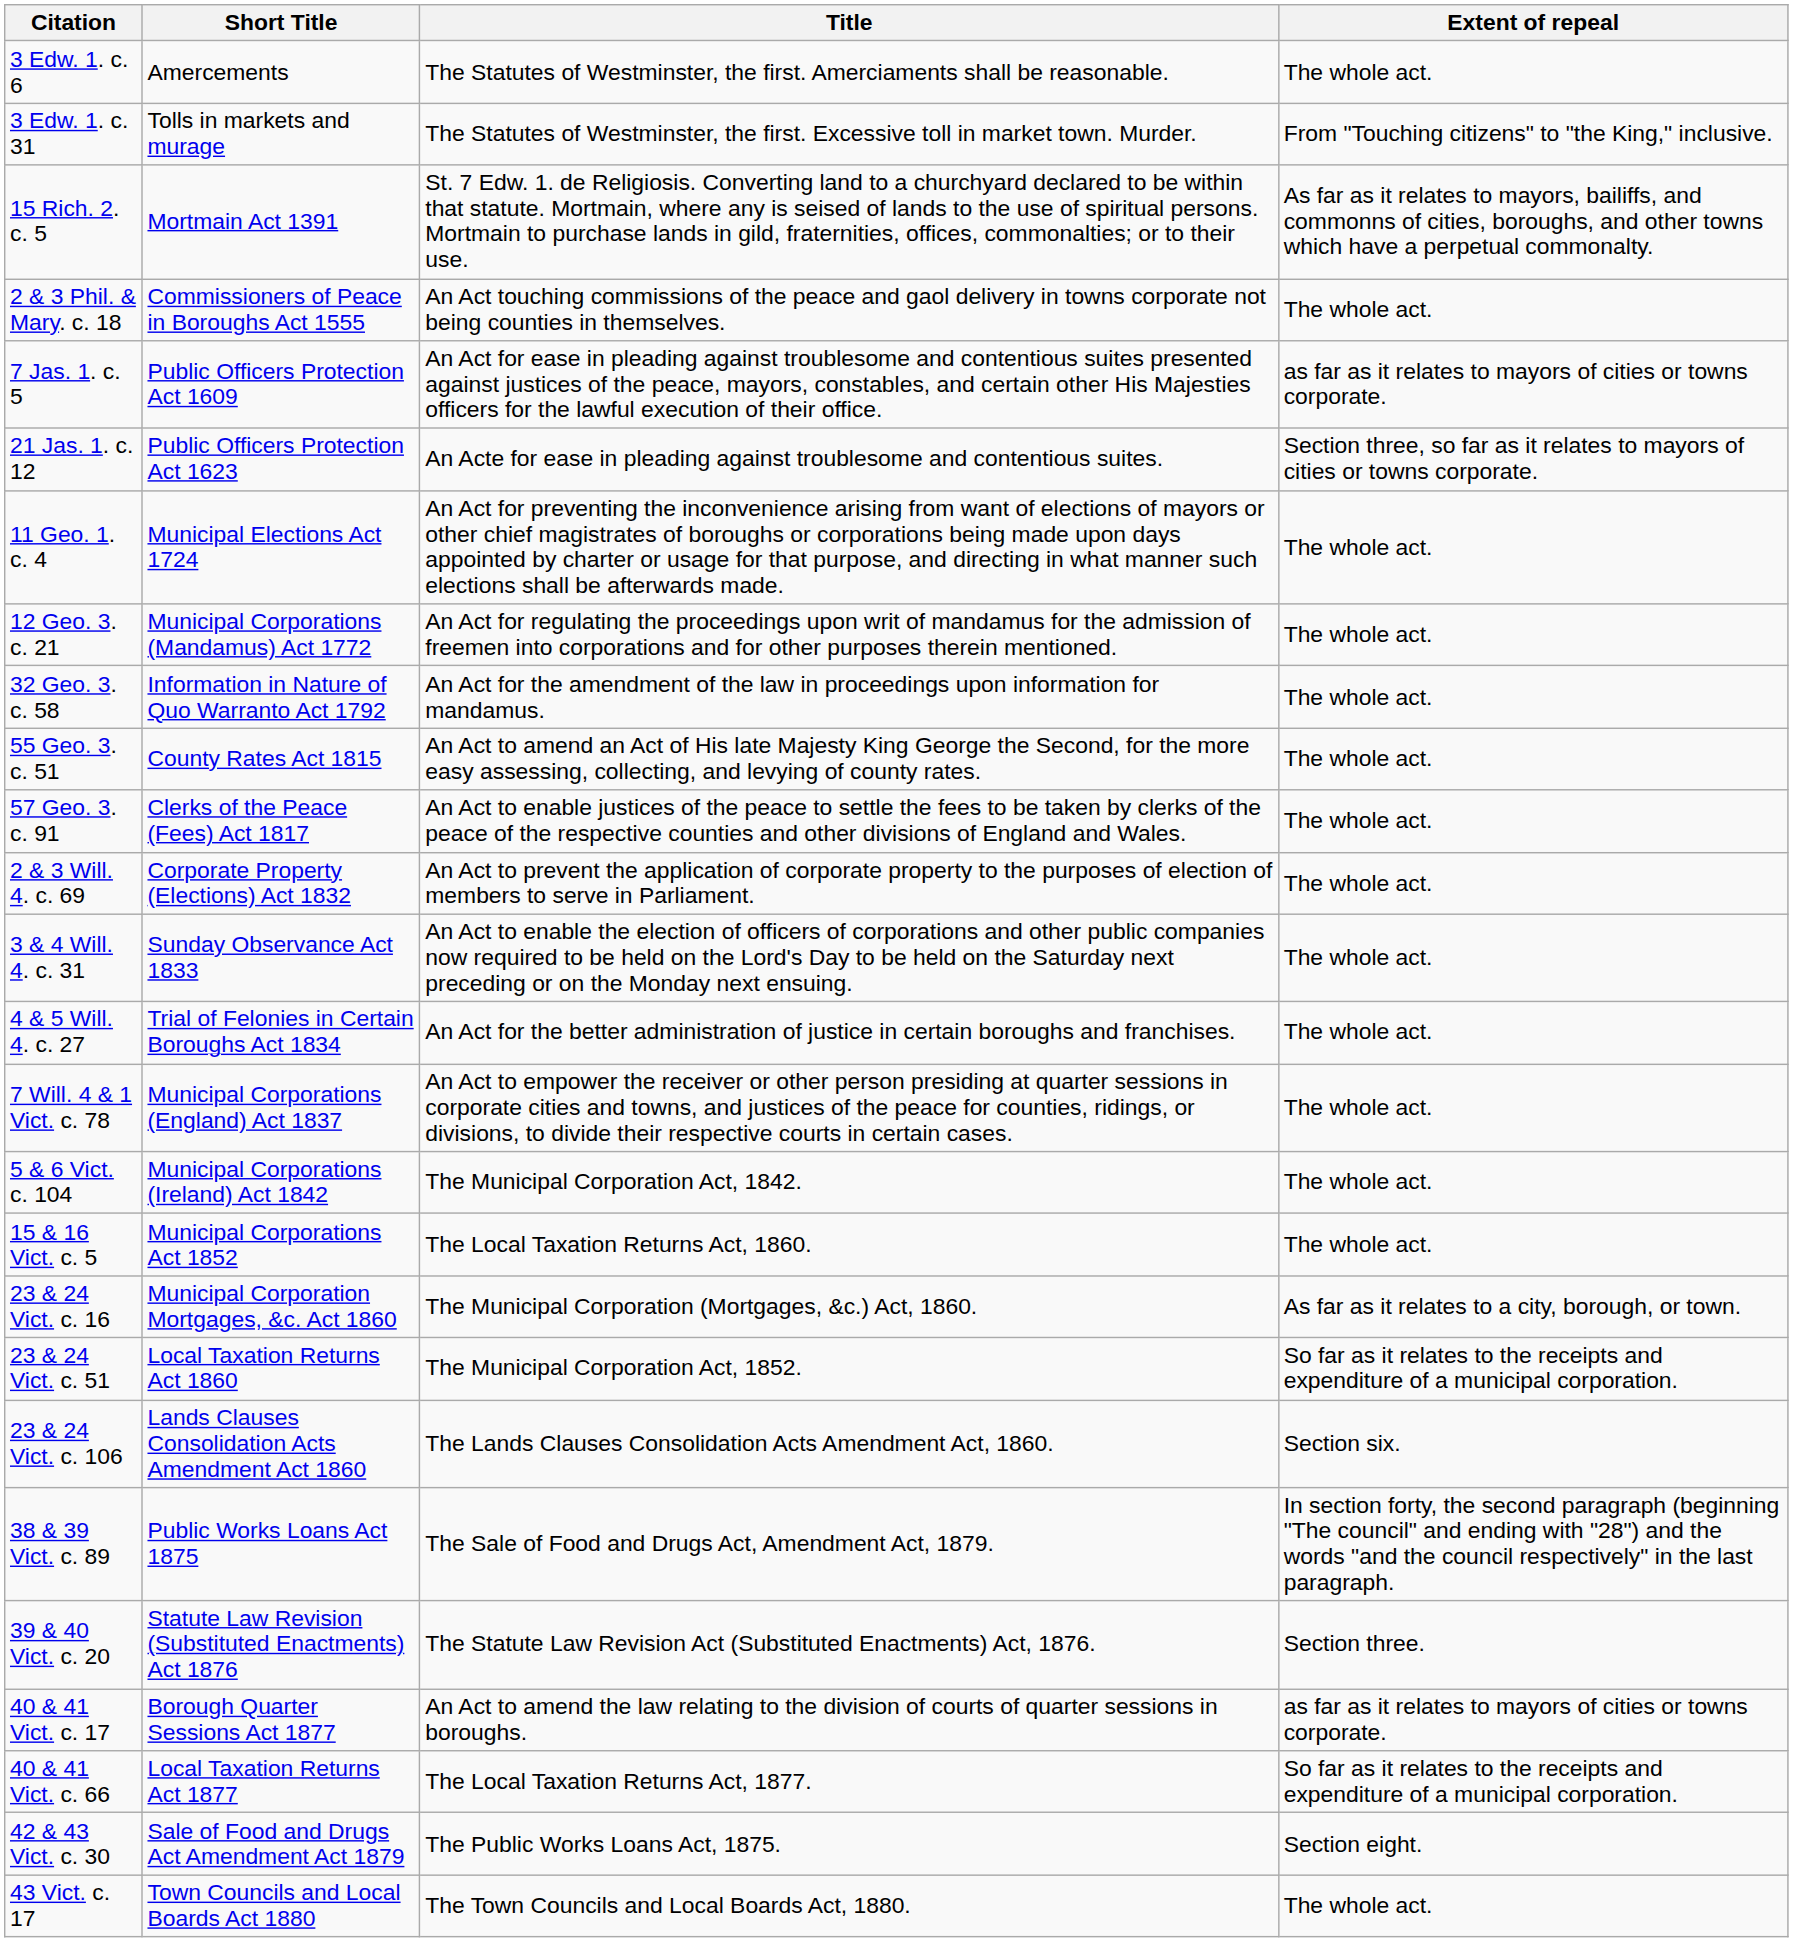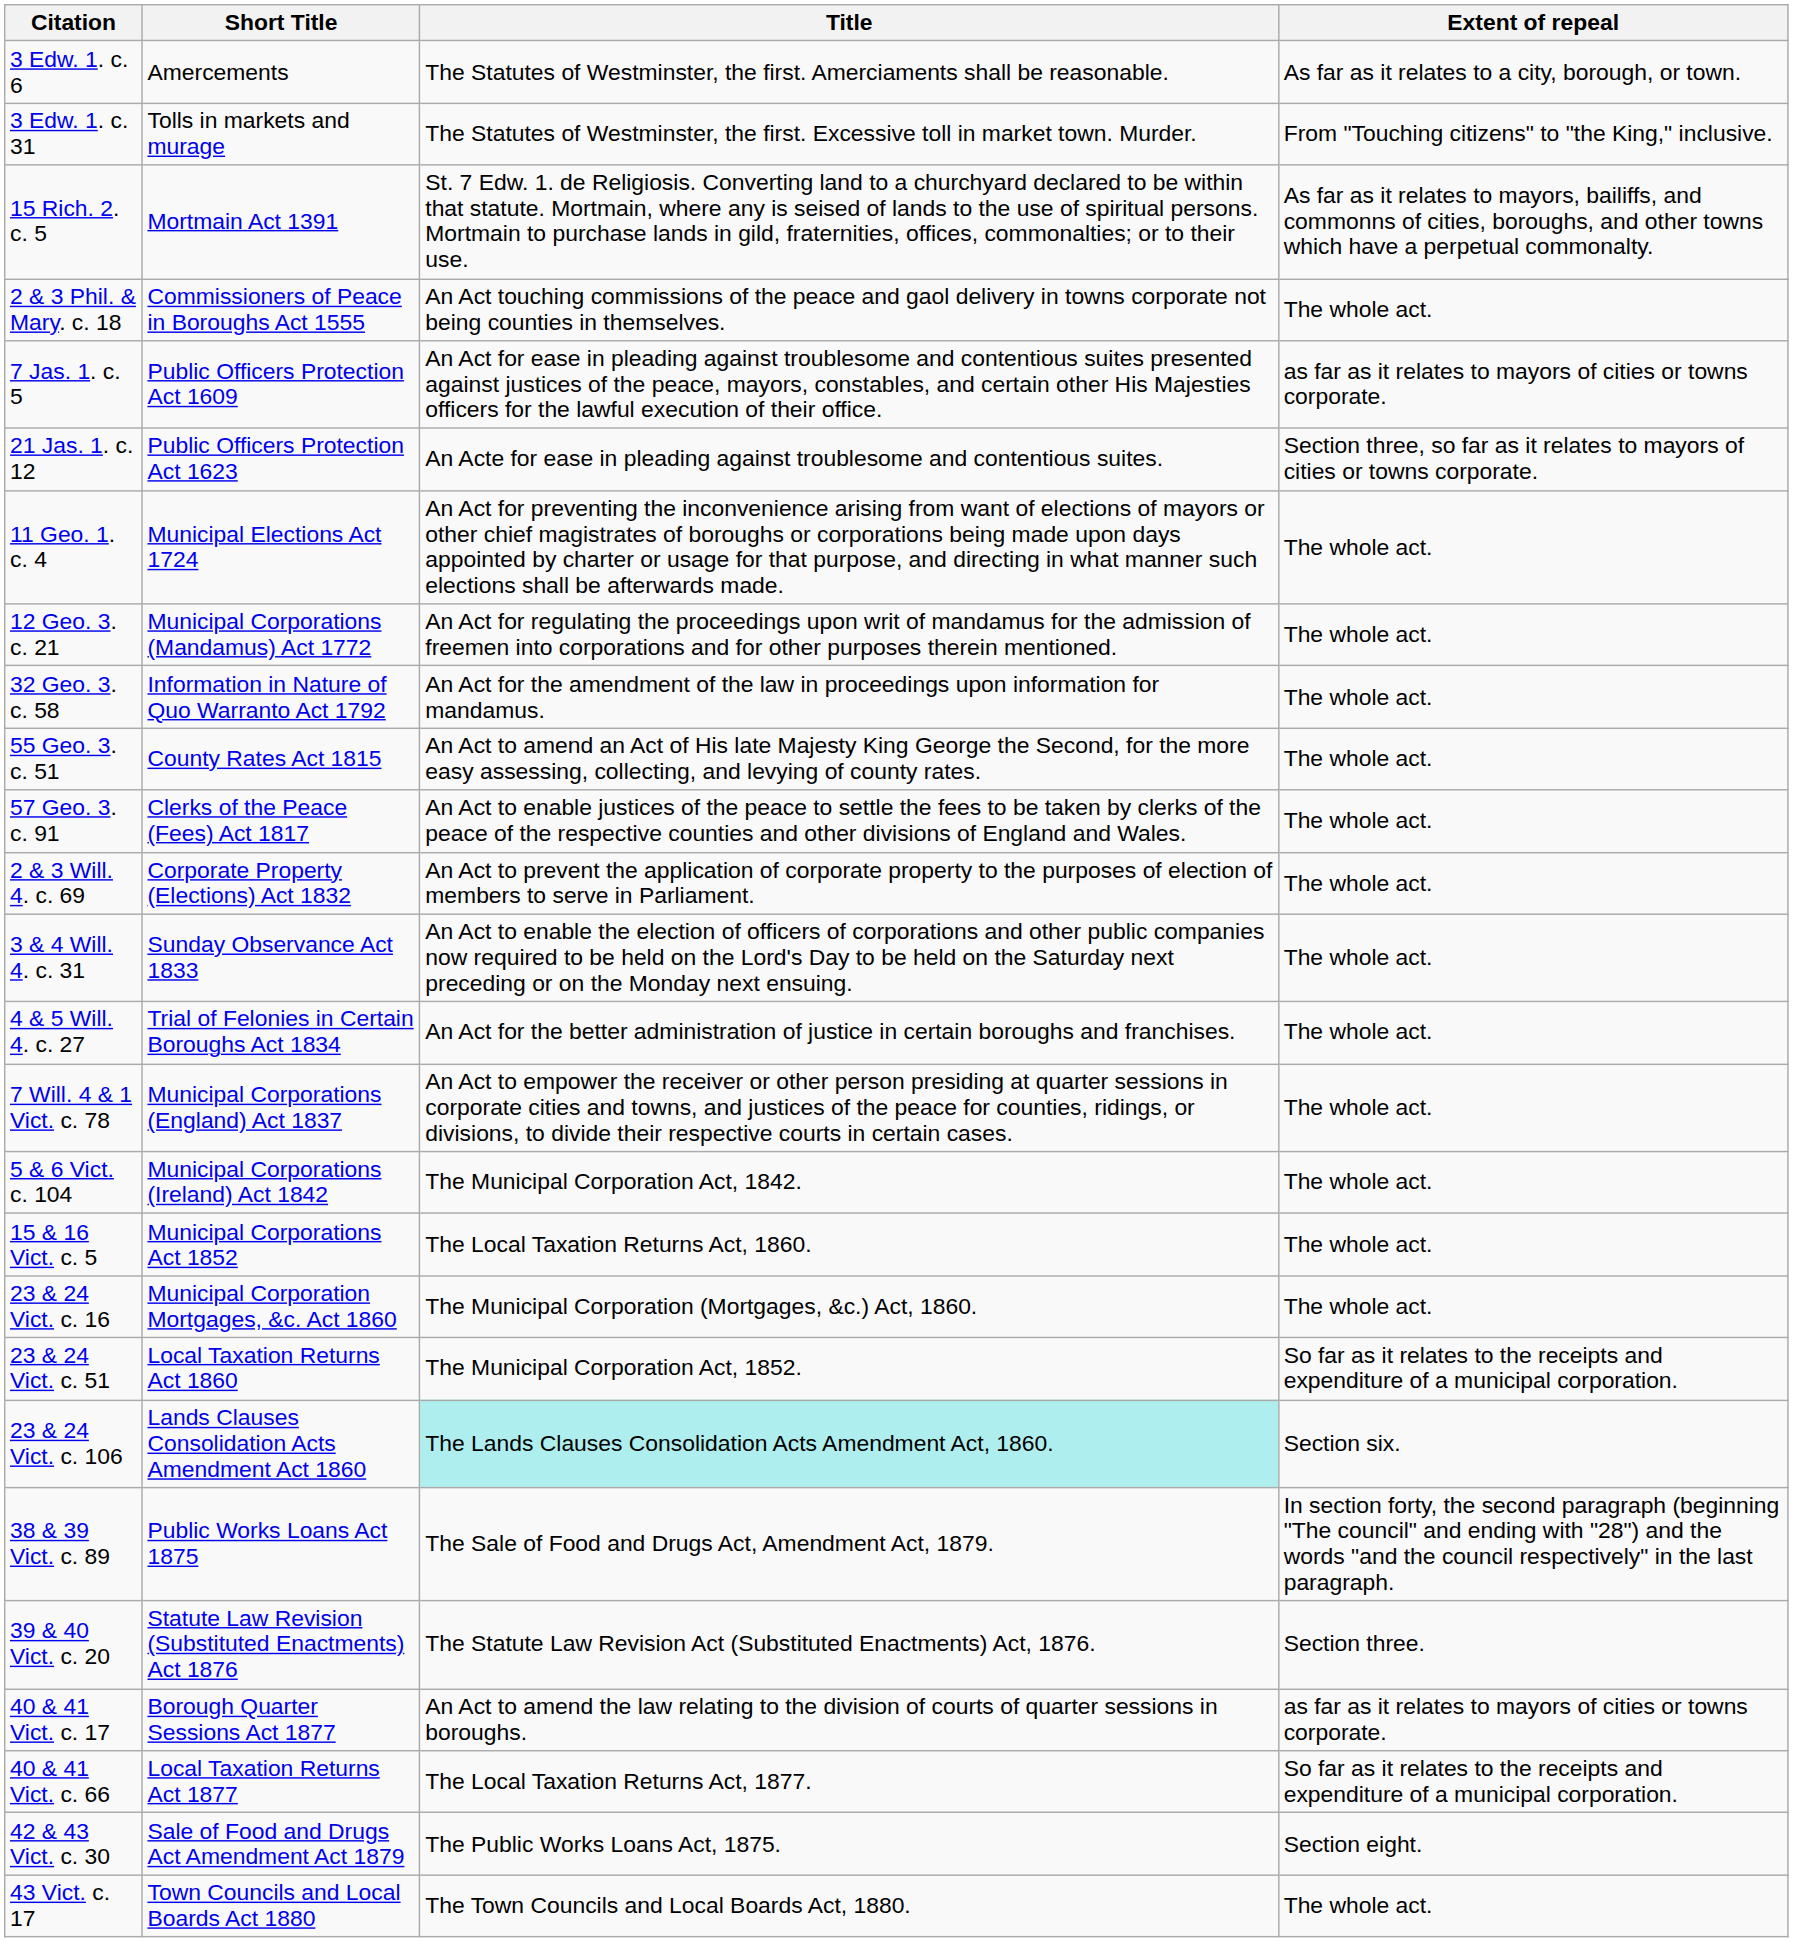3 Edw. 1. c. 6 | Extent of repeal: The whole act. -> As far as it relates to a city, borough, or town.
23 & 24 Vict. c. 16 | Extent of repeal: As far as it relates to a city, borough, or town. -> The whole act.
23 & 24 Vict. c. 106 | Title: no background -> paleturquoise background
